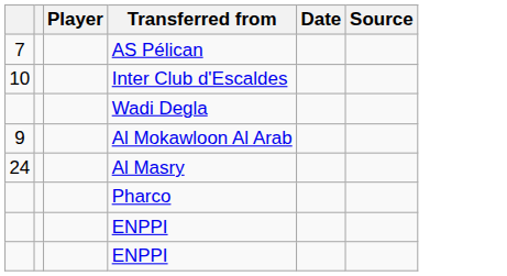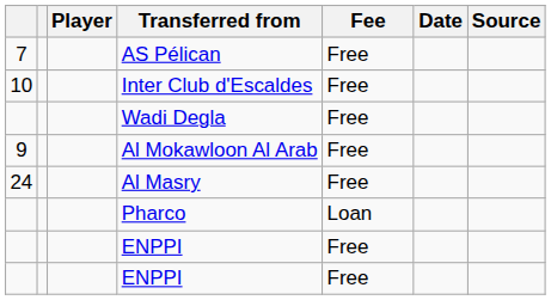+ column: Fee | Free | Free | Free | Free | Free | Loan | Free | Free
